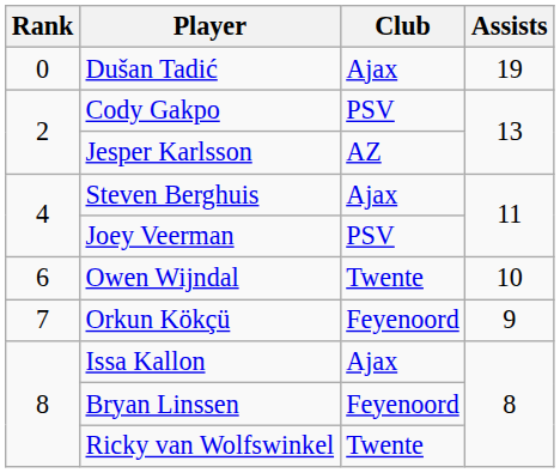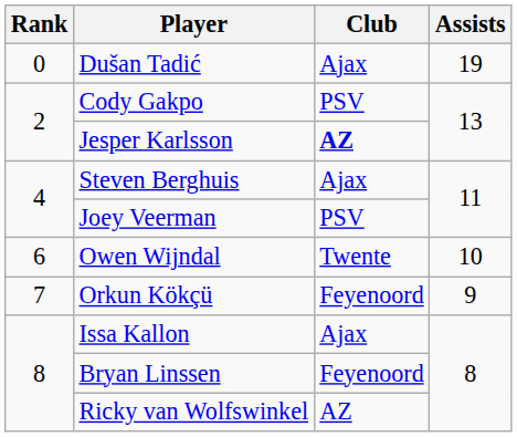Jesper Karlsson | Club: normal -> bold
Ricky van Wolfswinkel | Club: Twente -> AZ
